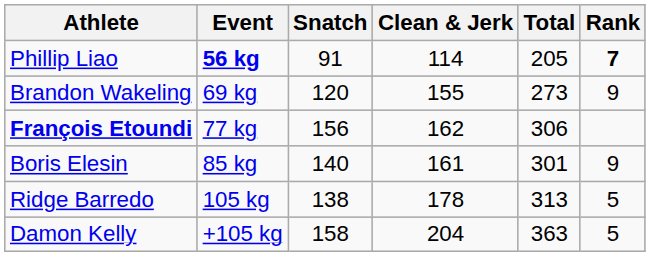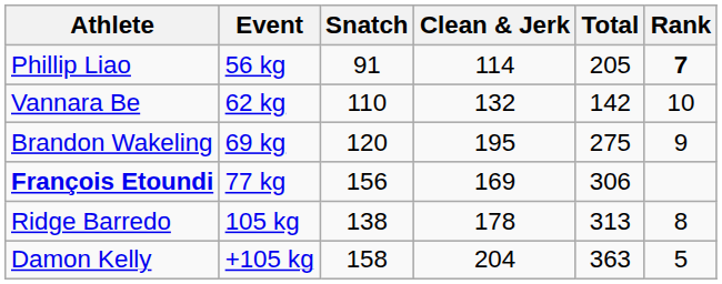Phillip Liao | Event: bold -> normal
+ row: Vannara Be | 62 kg | 110 | 132 | 142 | 10
Brandon Wakeling | Clean & Jerk: 155 -> 195
Brandon Wakeling | Total: 273 -> 275
François Etoundi | Clean & Jerk: 162 -> 169
- row: Boris Elesin | 85 kg | 140 | 161 | 301 | 9
Ridge Barredo | Rank: 5 -> 8
